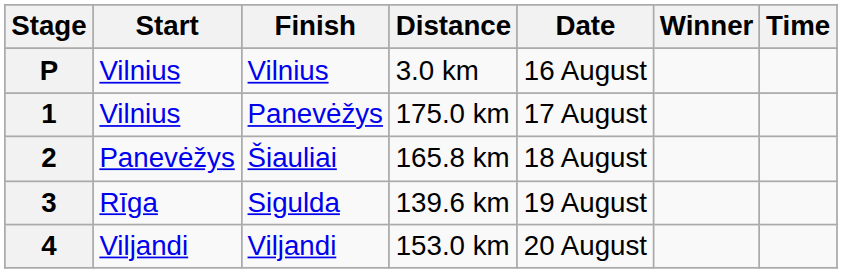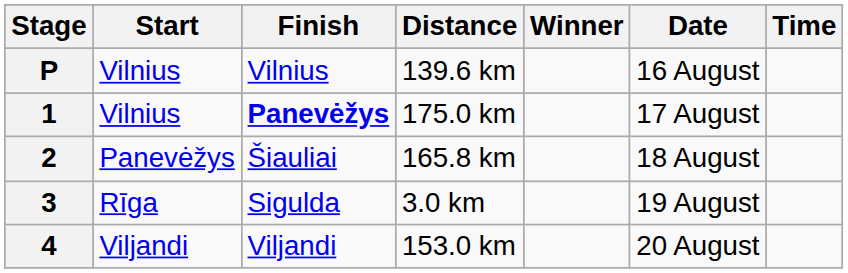columns swapped: Date <-> Winner
P | Distance: 3.0 km -> 139.6 km
1 | Finish: normal -> bold
3 | Distance: 139.6 km -> 3.0 km
